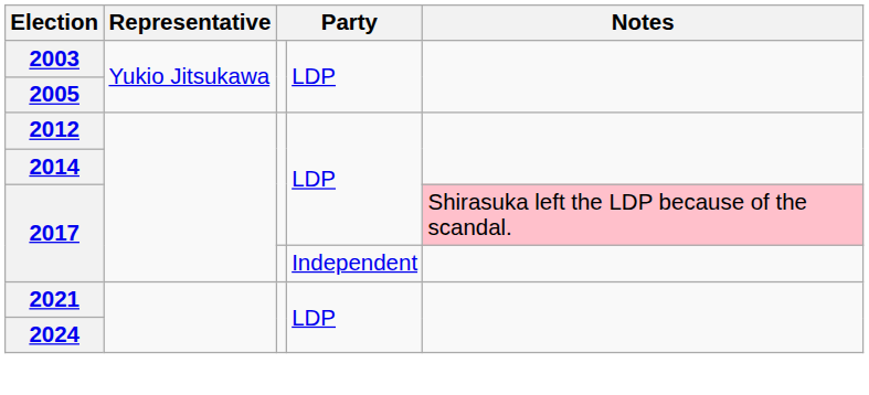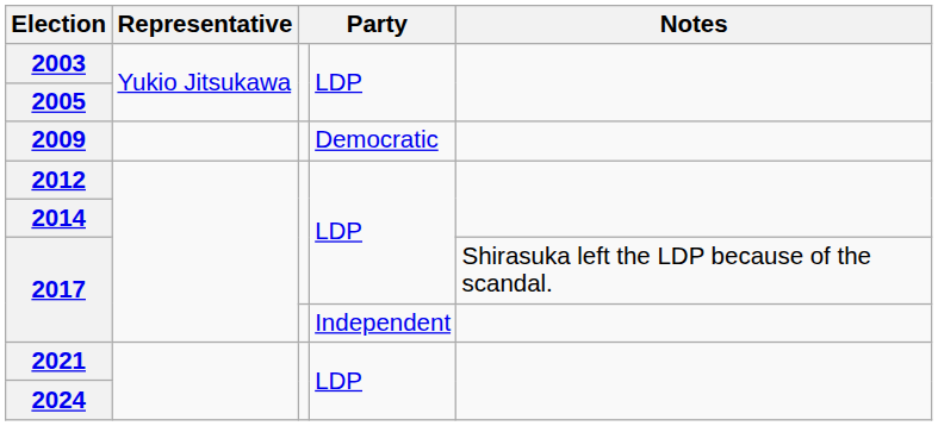+ row: 2009 | Democratic
2017 / LDP | Notes: pink background -> no background
